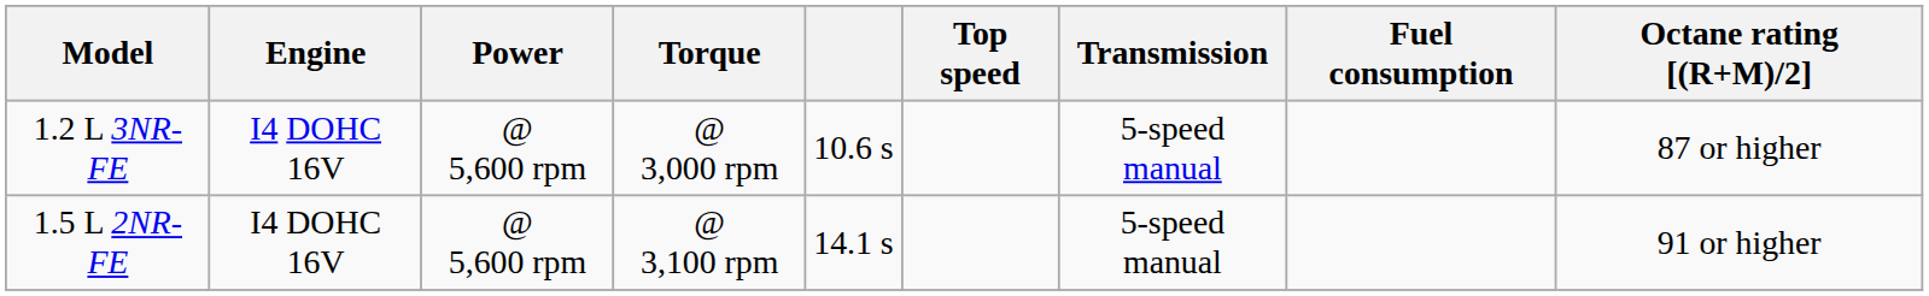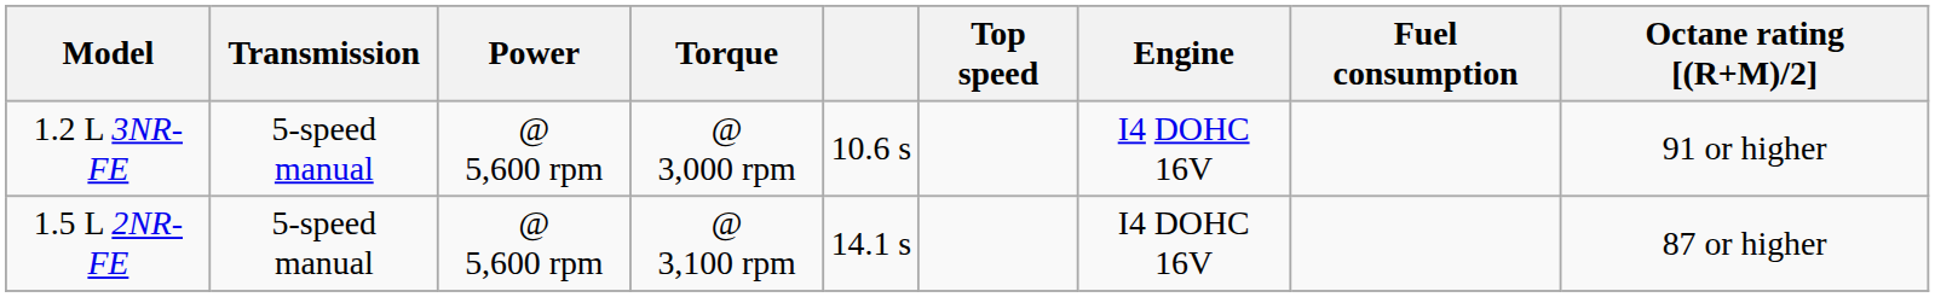columns swapped: Engine <-> Transmission
1.2 L 3NR-FE | Octane rating [(R+M)/2]: 87 or higher -> 91 or higher
1.5 L 2NR-FE | Octane rating [(R+M)/2]: 91 or higher -> 87 or higher
